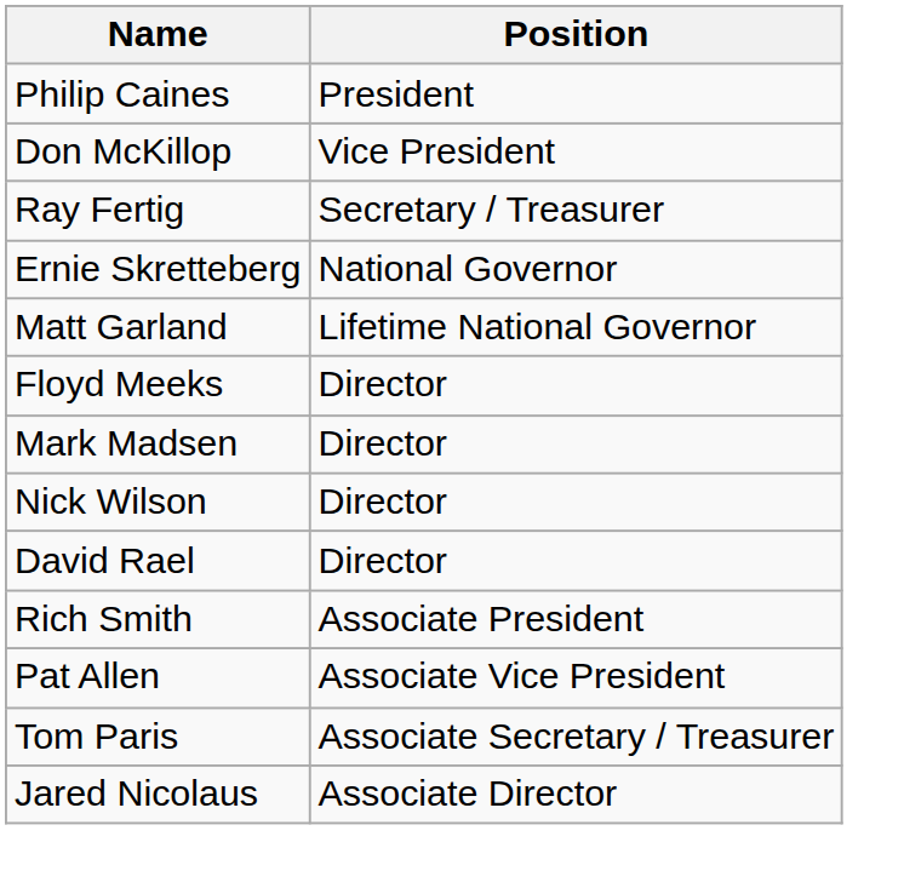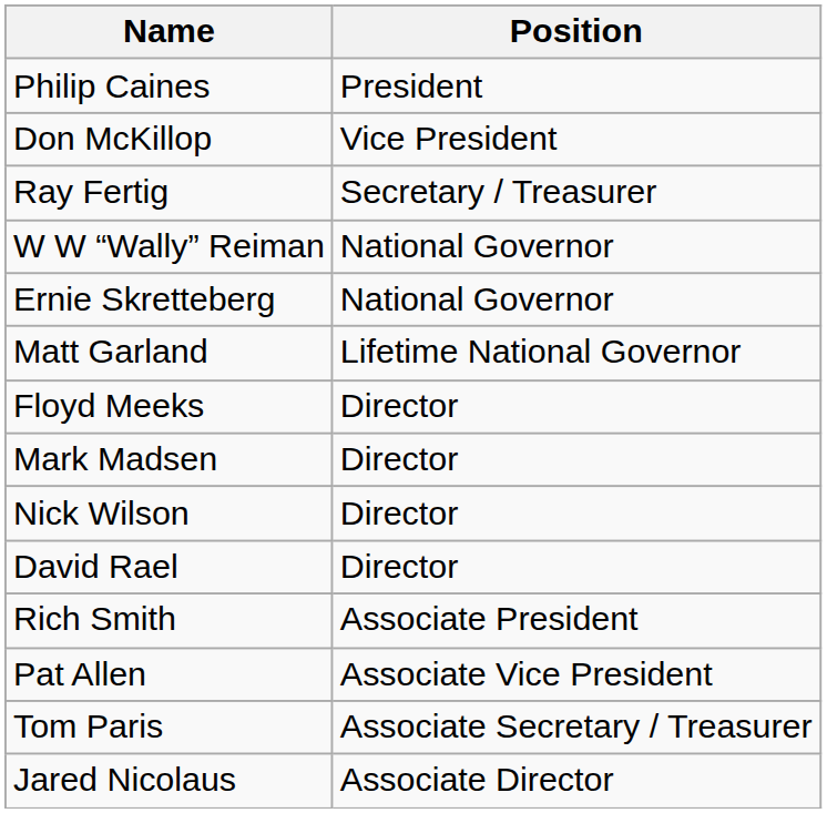+ row: W W “Wally” Reiman | National Governor
